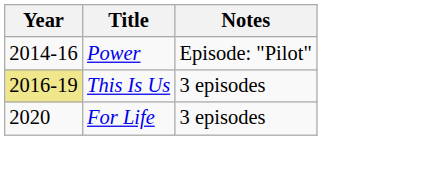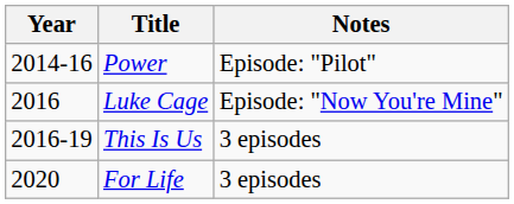+ row: 2016 | Luke Cage | Episode: "Now You're Mine"
This Is Us | Year: khaki background -> no background
